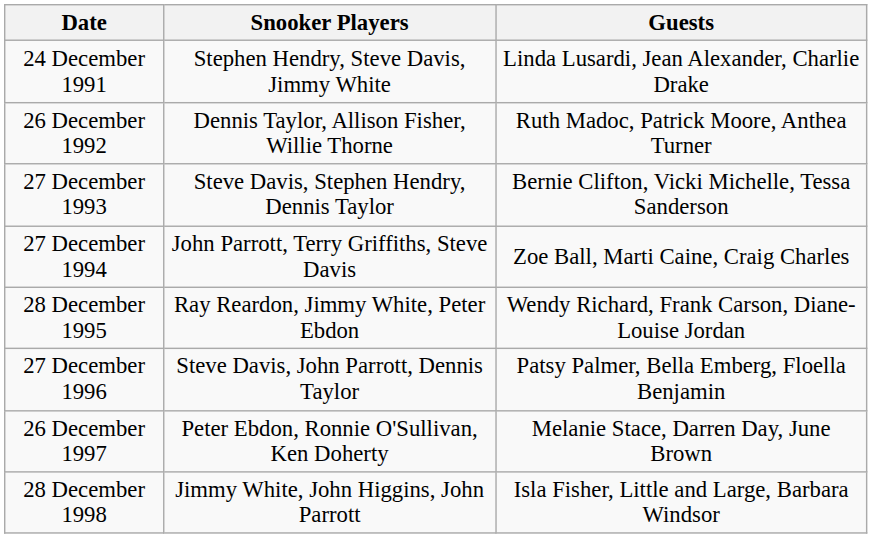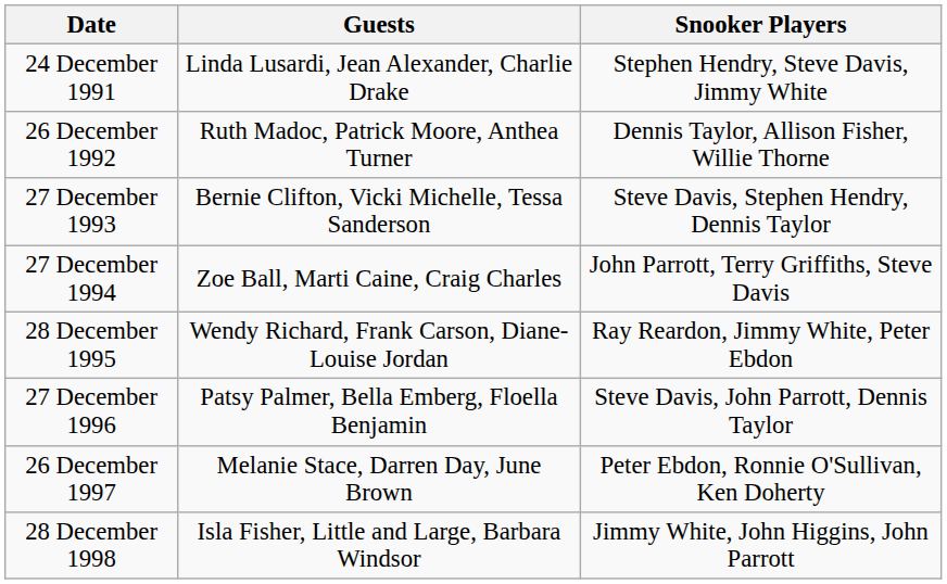columns swapped: Guests <-> Snooker Players
